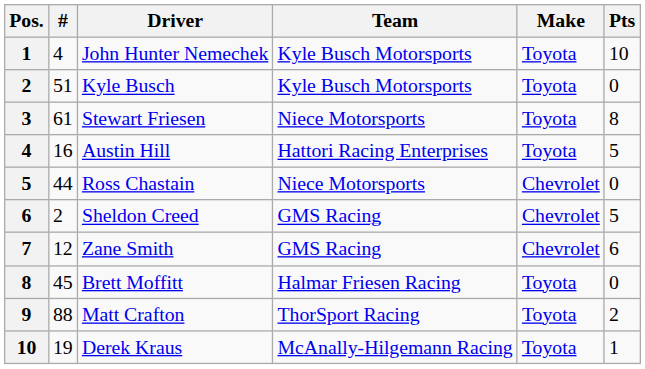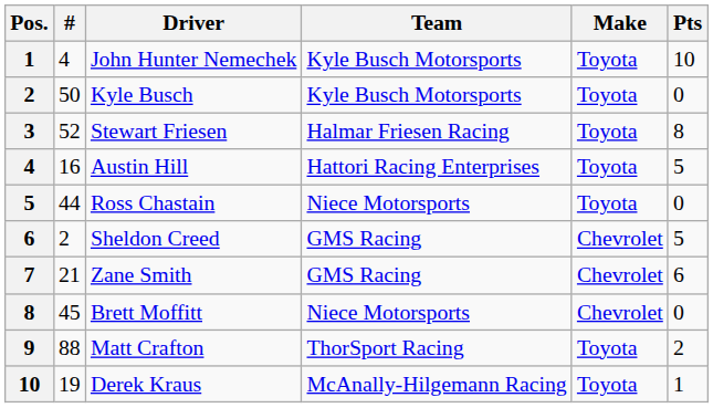Kyle Busch | #: 51 -> 50
Stewart Friesen | #: 61 -> 52
Stewart Friesen | Team: Niece Motorsports -> Halmar Friesen Racing
Ross Chastain | Make: Chevrolet -> Toyota
Zane Smith | #: 12 -> 21
Brett Moffitt | Team: Halmar Friesen Racing -> Niece Motorsports
Brett Moffitt | Make: Toyota -> Chevrolet
